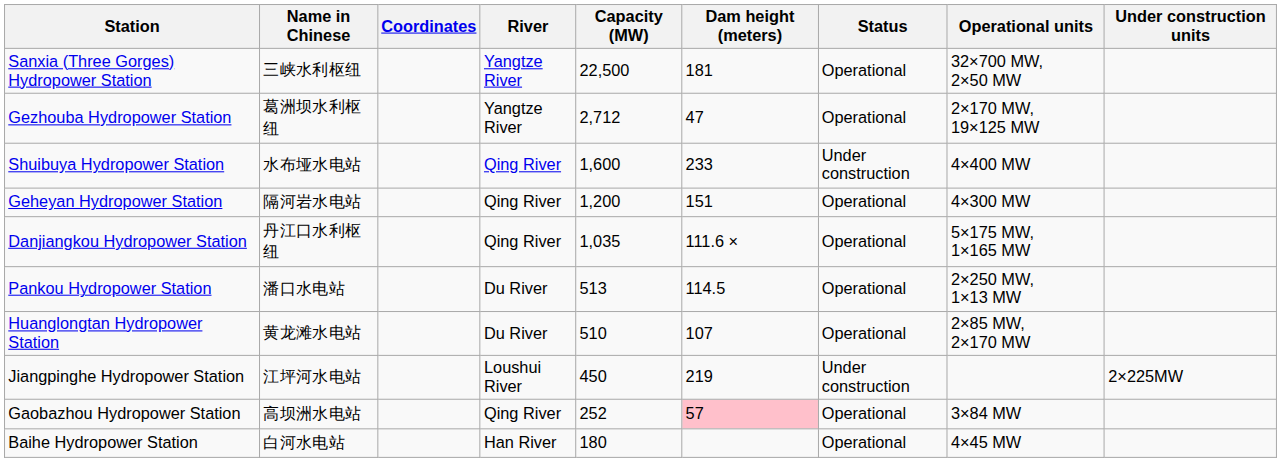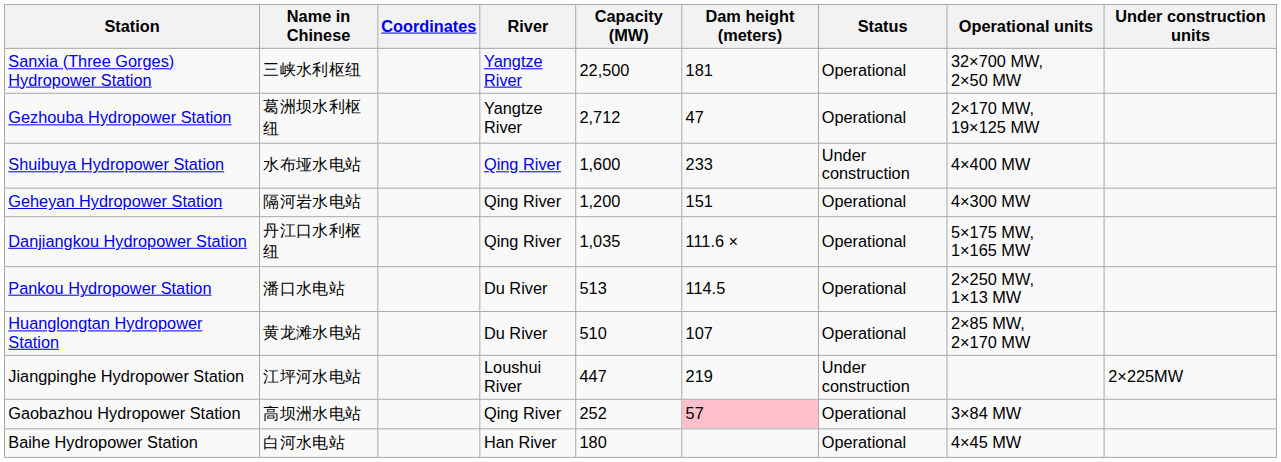Jiangpinghe Hydropower Station | Capacity (MW): 450 -> 447
